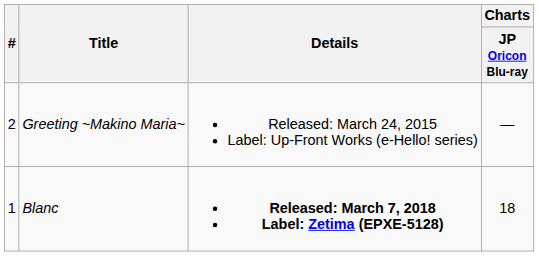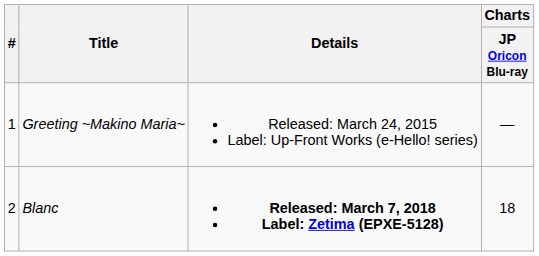Greeting ~Makino Maria~ | #: 2 -> 1
Blanc | #: 1 -> 2
